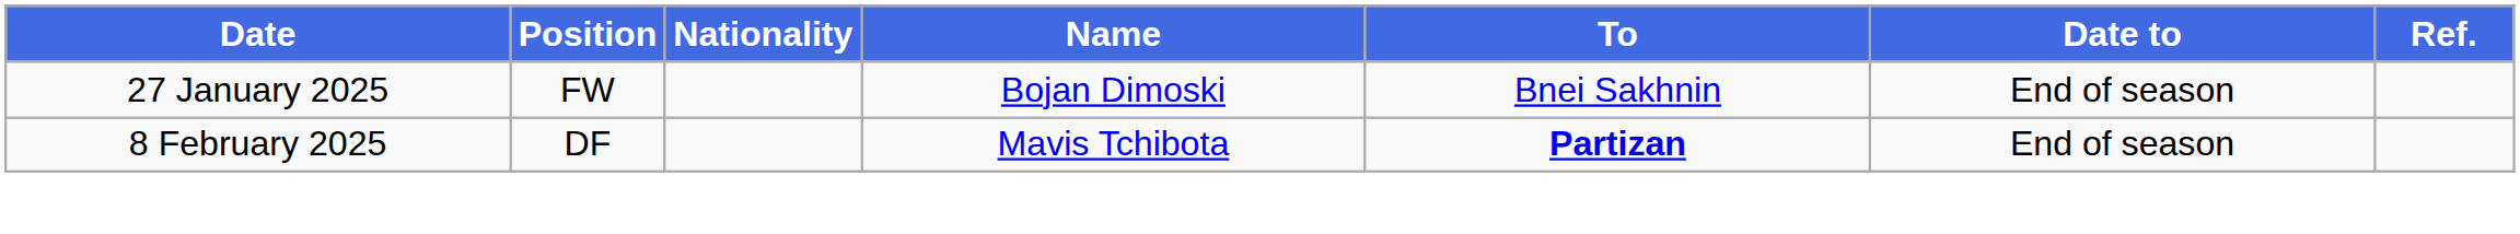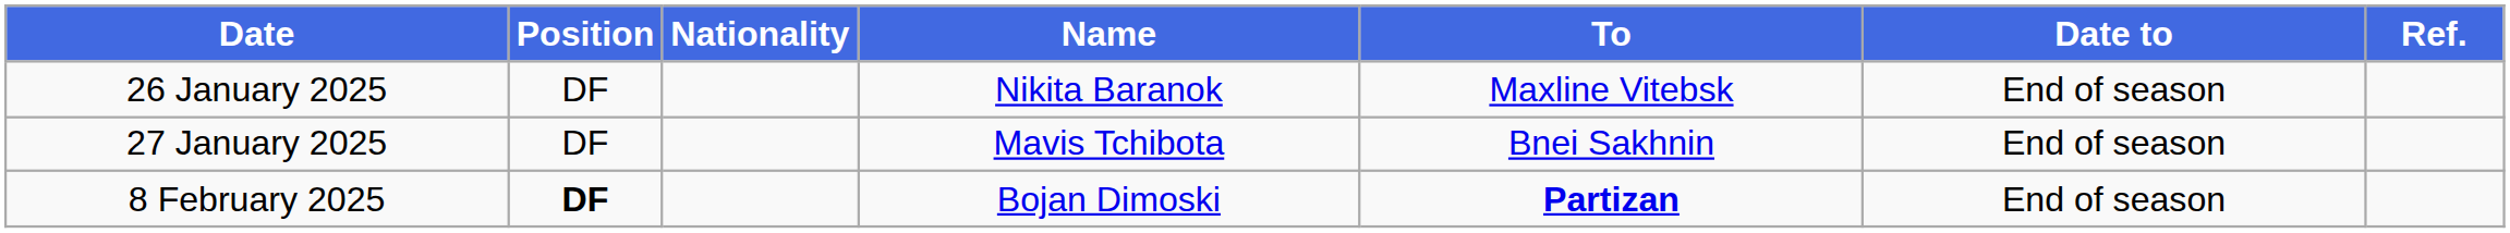+ row: 26 January 2025 | DF | Nikita Baranok | Maxline Vitebsk | End of season
27 January 2025 | Position: FW -> DF
27 January 2025 | Name: Bojan Dimoski -> Mavis Tchibota
8 February 2025 | Position: normal -> bold
8 February 2025 | Name: Mavis Tchibota -> Bojan Dimoski
